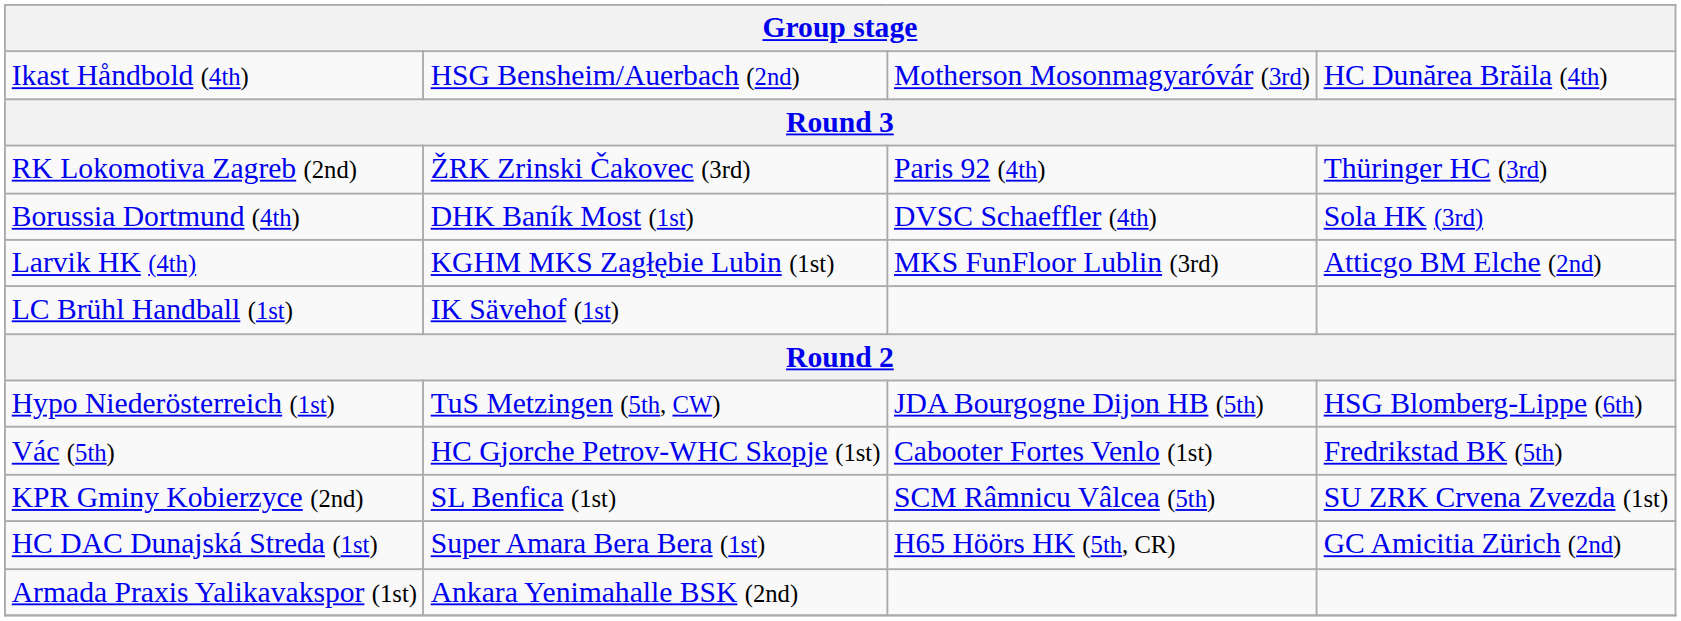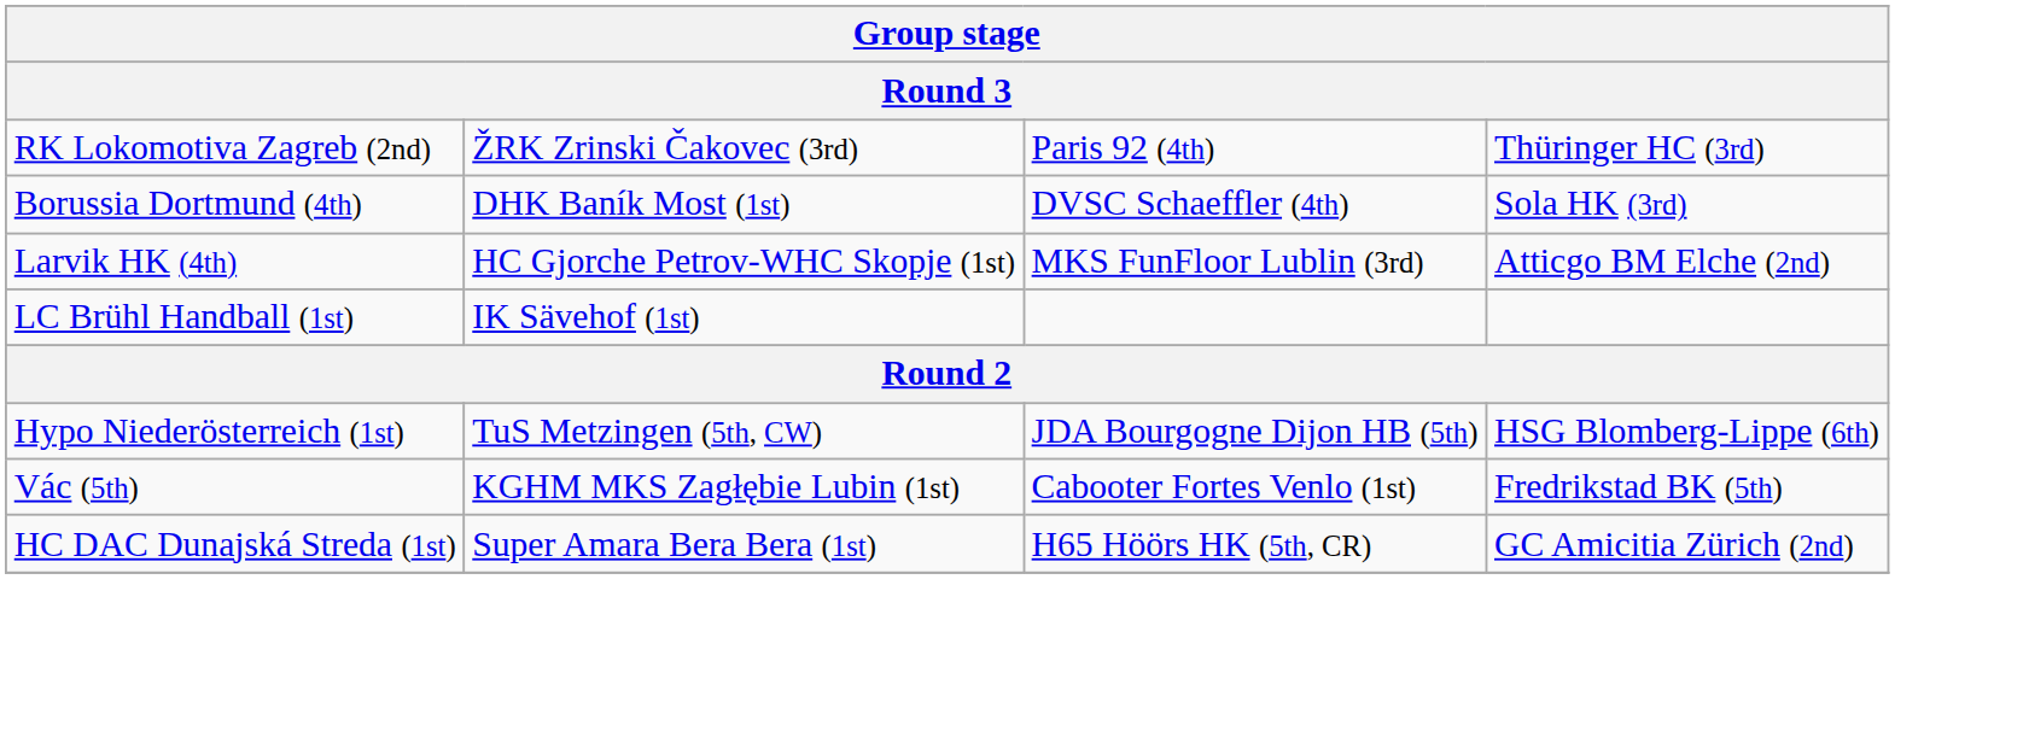- row: Ikast Håndbold (4th) | HSG Bensheim/Auerbach (2nd) | Motherson Mosonmagyaróvár (3rd) | HC Dunărea Brăila (4th)
Larvik HK (4th) | column 2: KGHM MKS Zagłębie Lubin (1st) -> HC Gjorche Petrov-WHC Skopje (1st)
Vác (5th) | column 2: HC Gjorche Petrov-WHC Skopje (1st) -> KGHM MKS Zagłębie Lubin (1st)
- row: KPR Gminy Kobierzyce (2nd) | SL Benfica (1st) | SCM Râmnicu Vâlcea (5th) | SU ZRK Crvena Zvezda (1st)
- row: Armada Praxis Yalikavakspor (1st) | Ankara Yenimahalle BSK (2nd)
